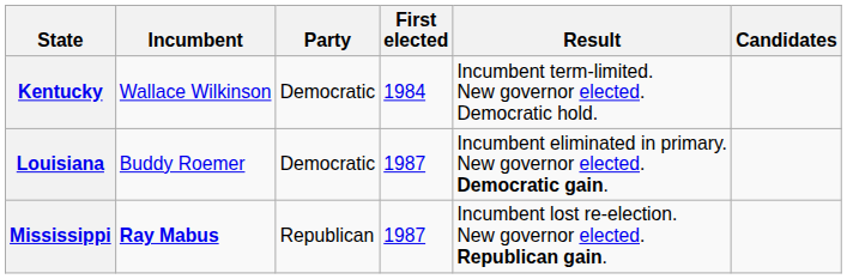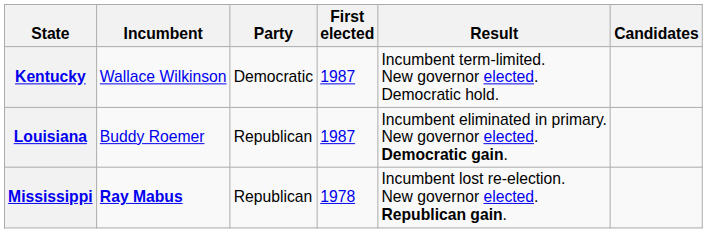Kentucky | First elected: 1984 -> 1987
Louisiana | Party: Democratic -> Republican
Mississippi | First elected: 1987 -> 1978
